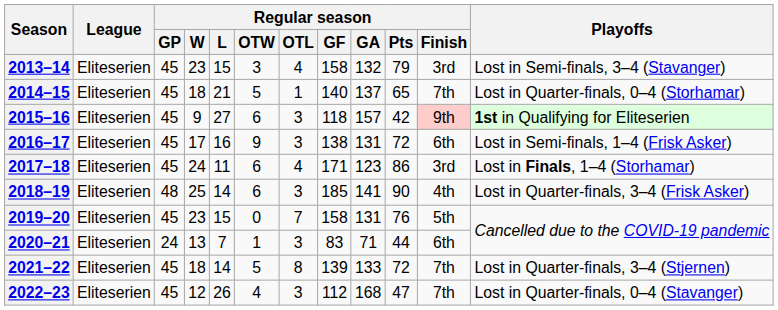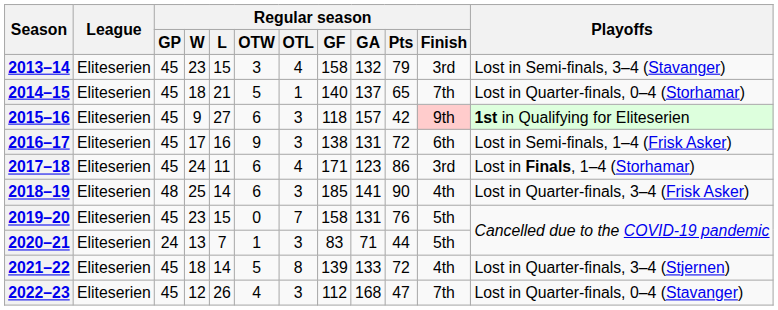2020–21 | Regular season / Finish: 6th -> 5th
2021–22 | Regular season / Finish: 7th -> 4th
